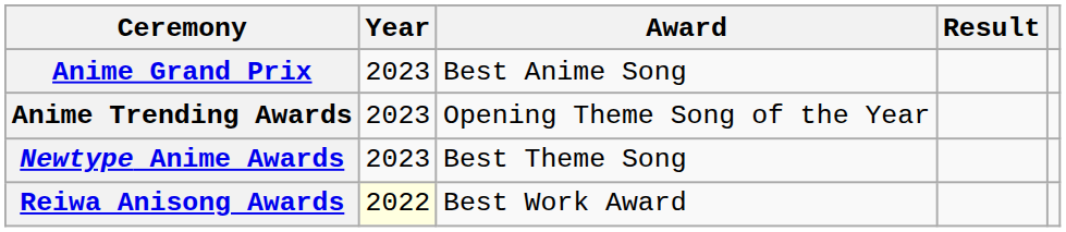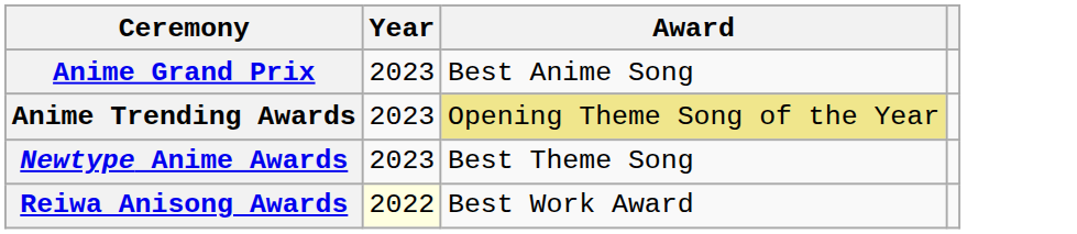- column: Result
Anime Trending Awards | Award: no background -> khaki background
